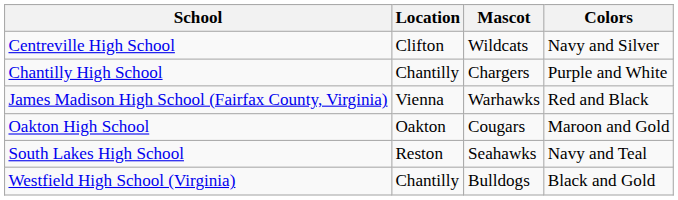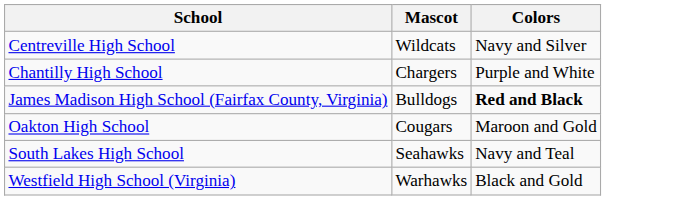- column: Location | Clifton | Chantilly | Vienna | Oakton | Reston | Chantilly
James Madison High School (Fairfax County, Virginia) | Mascot: Warhawks -> Bulldogs
James Madison High School (Fairfax County, Virginia) | Colors: normal -> bold
Westfield High School (Virginia) | Mascot: Bulldogs -> Warhawks
